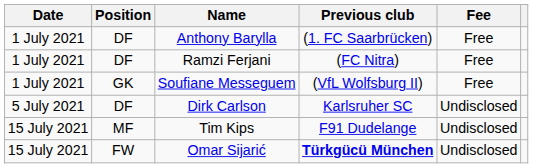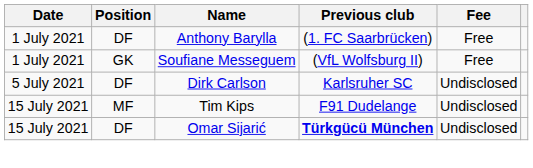- row: 1 July 2021 | DF | Ramzi Ferjani | (FC Nitra) | Free
Omar Sijarić | Position: FW -> DF
